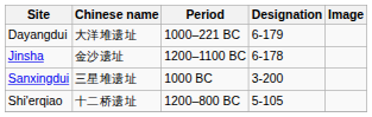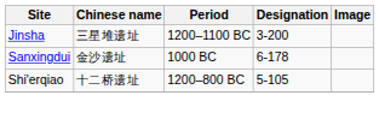- row: Dayangdui | 大洋堆遗址 | 1000–221 BC | 6-179
Jinsha | Chinese name: 金沙遗址 -> 三星堆遗址
Jinsha | Designation: 6-178 -> 3-200
Sanxingdui | Chinese name: 三星堆遗址 -> 金沙遗址
Sanxingdui | Designation: 3-200 -> 6-178
